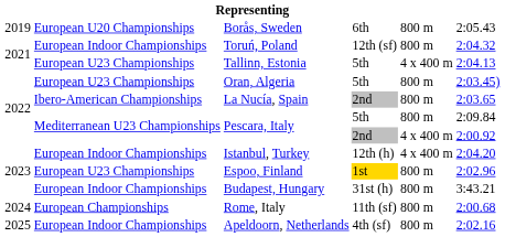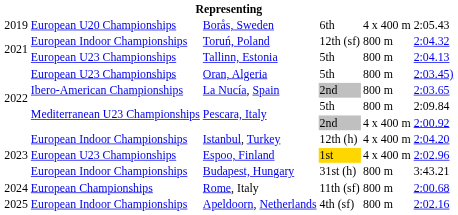Borås, Sweden | column 5: 800 m -> 4 x 400 m
Tallinn, Estonia | column 5: 4 x 400 m -> 800 m
Espoo, Finland | column 5: 800 m -> 4 x 400 m
